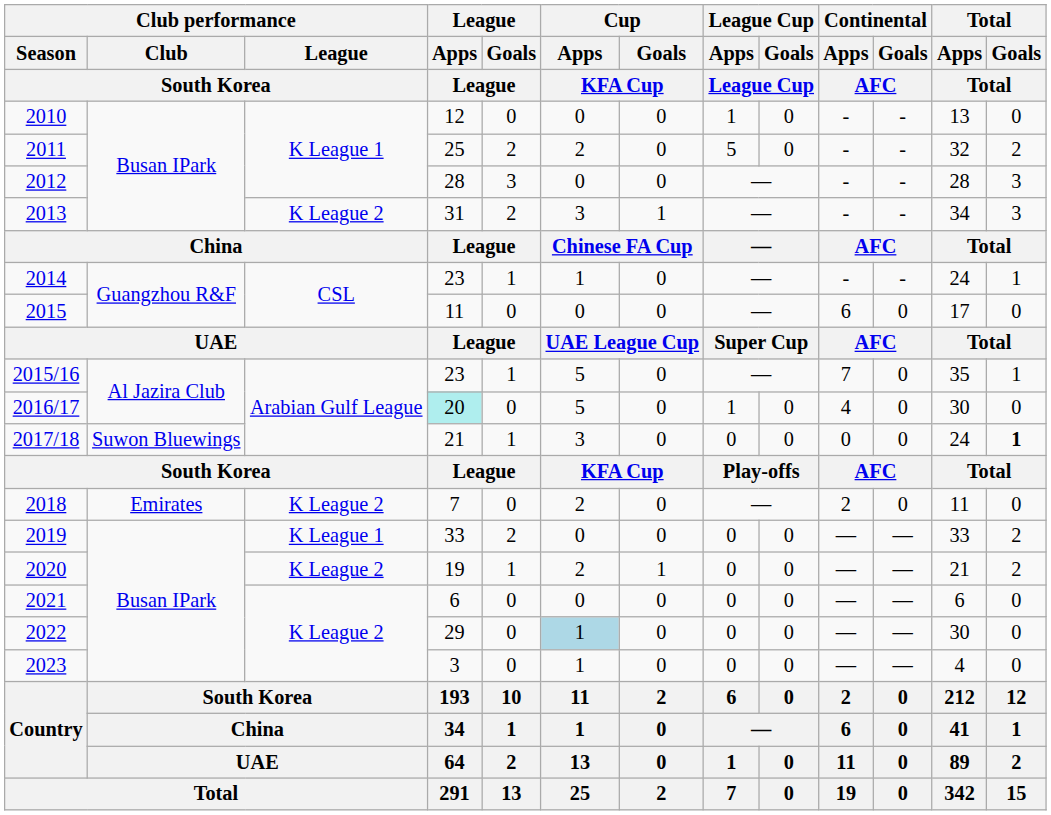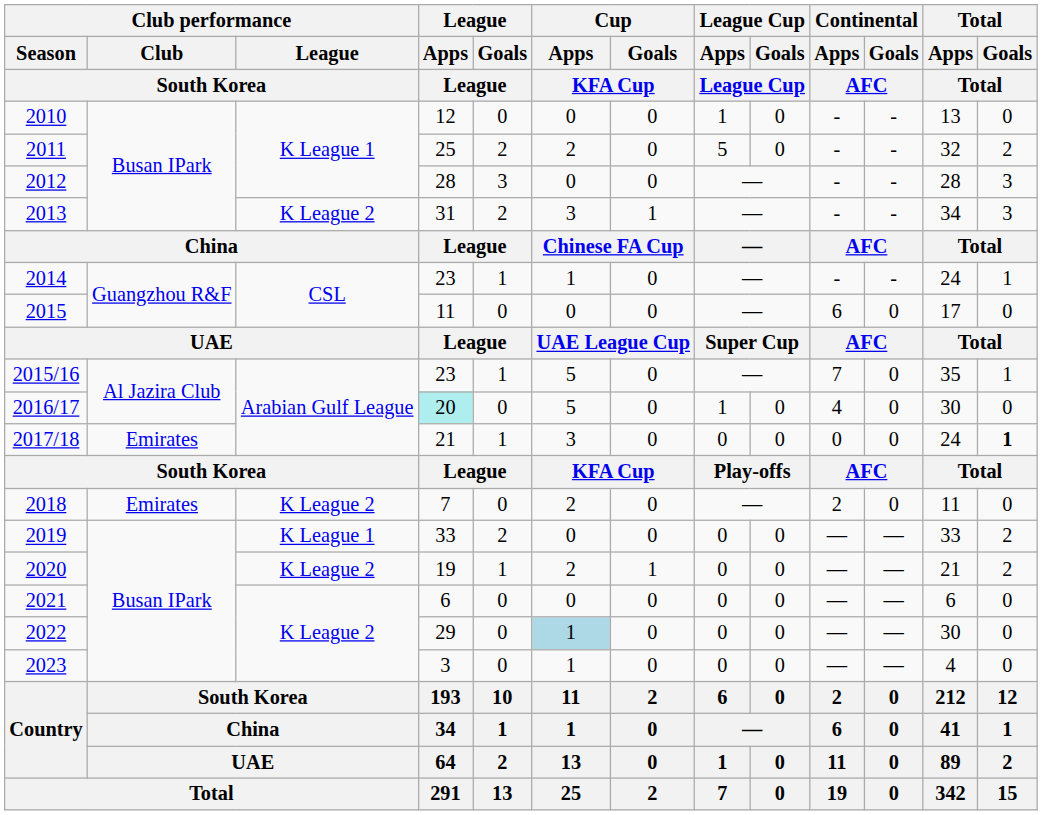2017/18 | Club performance / Club / South Korea: Suwon Bluewings -> Emirates
